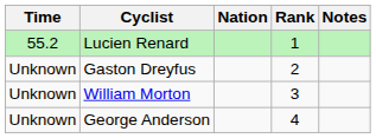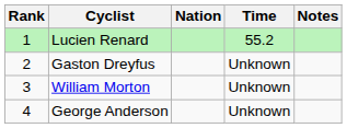columns swapped: Rank <-> Time
